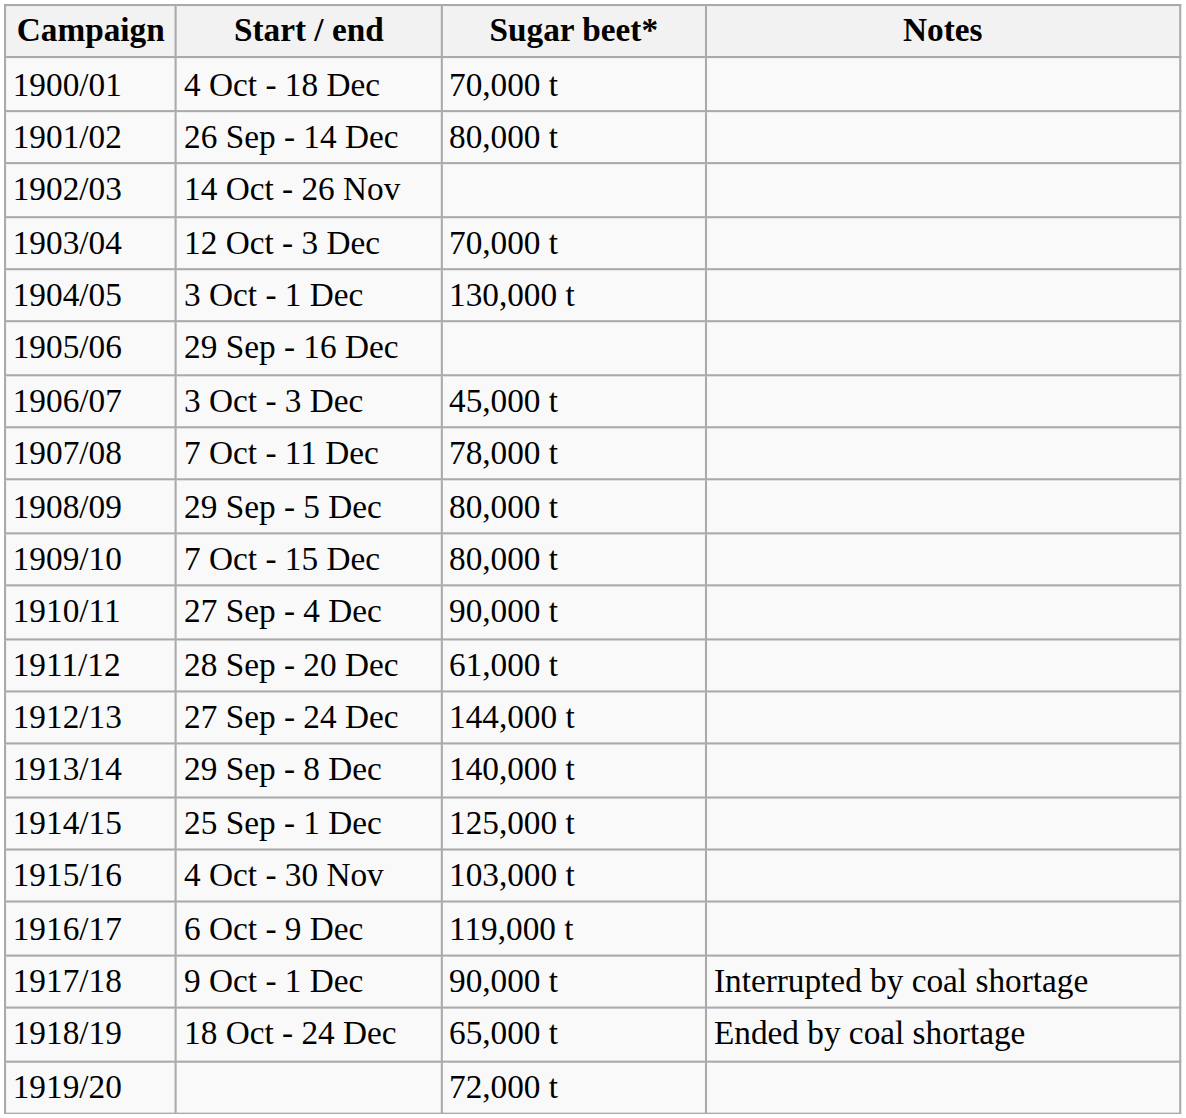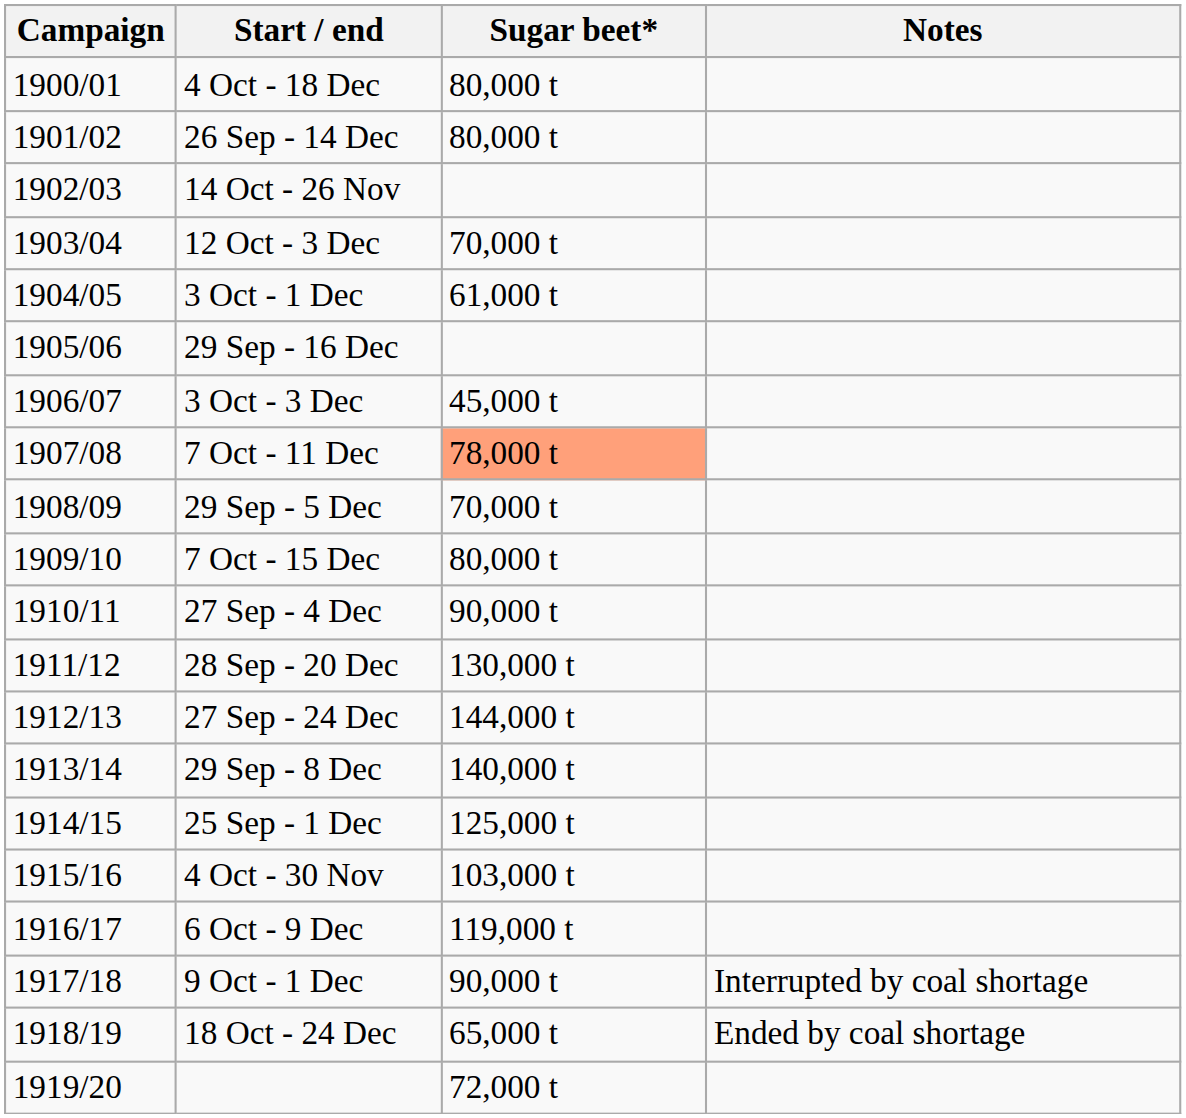4 Oct - 18 Dec | Sugar beet*: 70,000 t -> 80,000 t
3 Oct - 1 Dec | Sugar beet*: 130,000 t -> 61,000 t
7 Oct - 11 Dec | Sugar beet*: no background -> lightsalmon background
29 Sep - 5 Dec | Sugar beet*: 80,000 t -> 70,000 t
28 Sep - 20 Dec | Sugar beet*: 61,000 t -> 130,000 t
